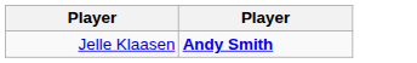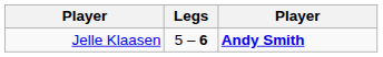+ column: Legs | 5 – 6
